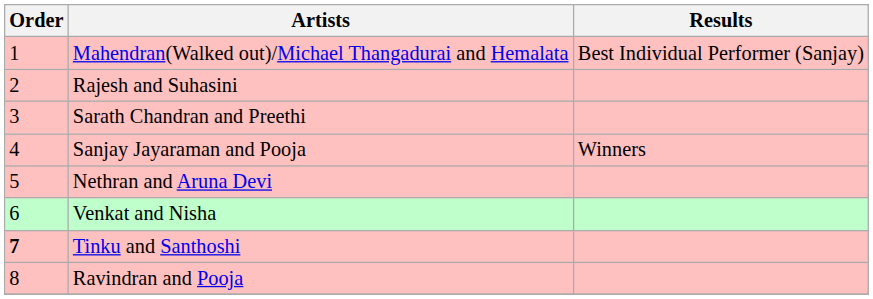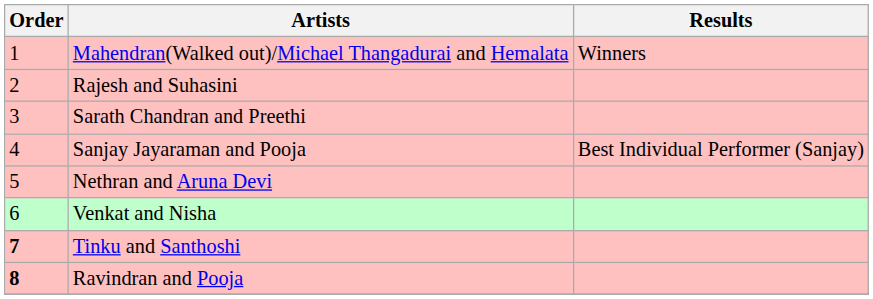Mahendran(Walked out)/Michael Thangadurai and Hemalata | Results: Best Individual Performer (Sanjay) -> Winners
Sanjay Jayaraman and Pooja | Results: Winners -> Best Individual Performer (Sanjay)
Ravindran and Pooja | Order: normal -> bold
